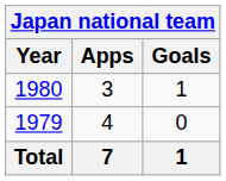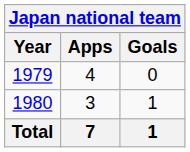rows swapped: 1979 <-> 1980
